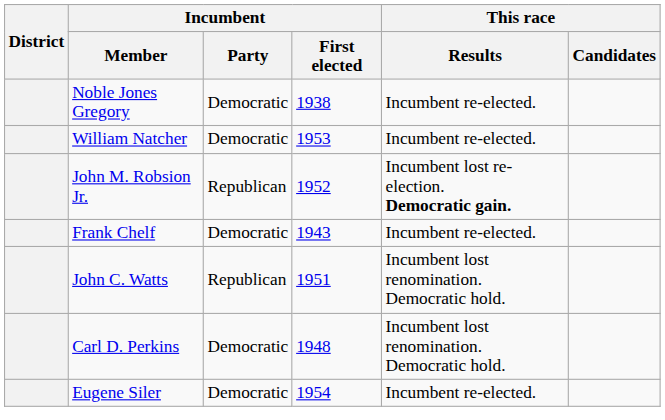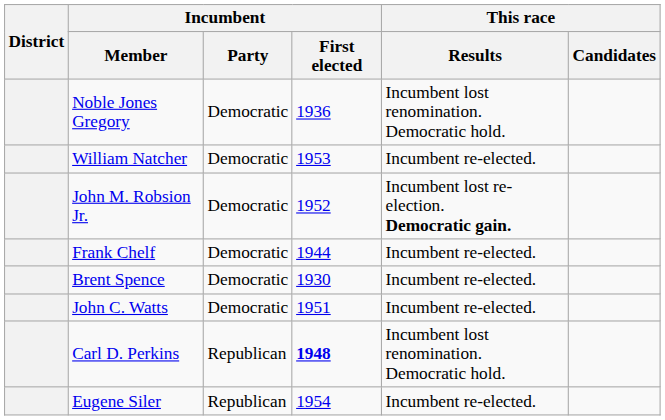Noble Jones Gregory | Incumbent / First elected: 1938 -> 1936
Noble Jones Gregory | This race / Results: Incumbent re-elected. -> Incumbent lost renomination. Democratic hold.
John M. Robsion Jr. | Incumbent / Party: Republican -> Democratic
Frank Chelf | Incumbent / First elected: 1943 -> 1944
+ row: Brent Spence | Democratic | 1930 | Incumbent re-elected.
John C. Watts | Incumbent / Party: Republican -> Democratic
John C. Watts | This race / Results: Incumbent lost renomination. Democratic hold. -> Incumbent re-elected.
Carl D. Perkins | Incumbent / Party: Democratic -> Republican
Carl D. Perkins | Incumbent / First elected: normal -> bold
Eugene Siler | Incumbent / Party: Democratic -> Republican
